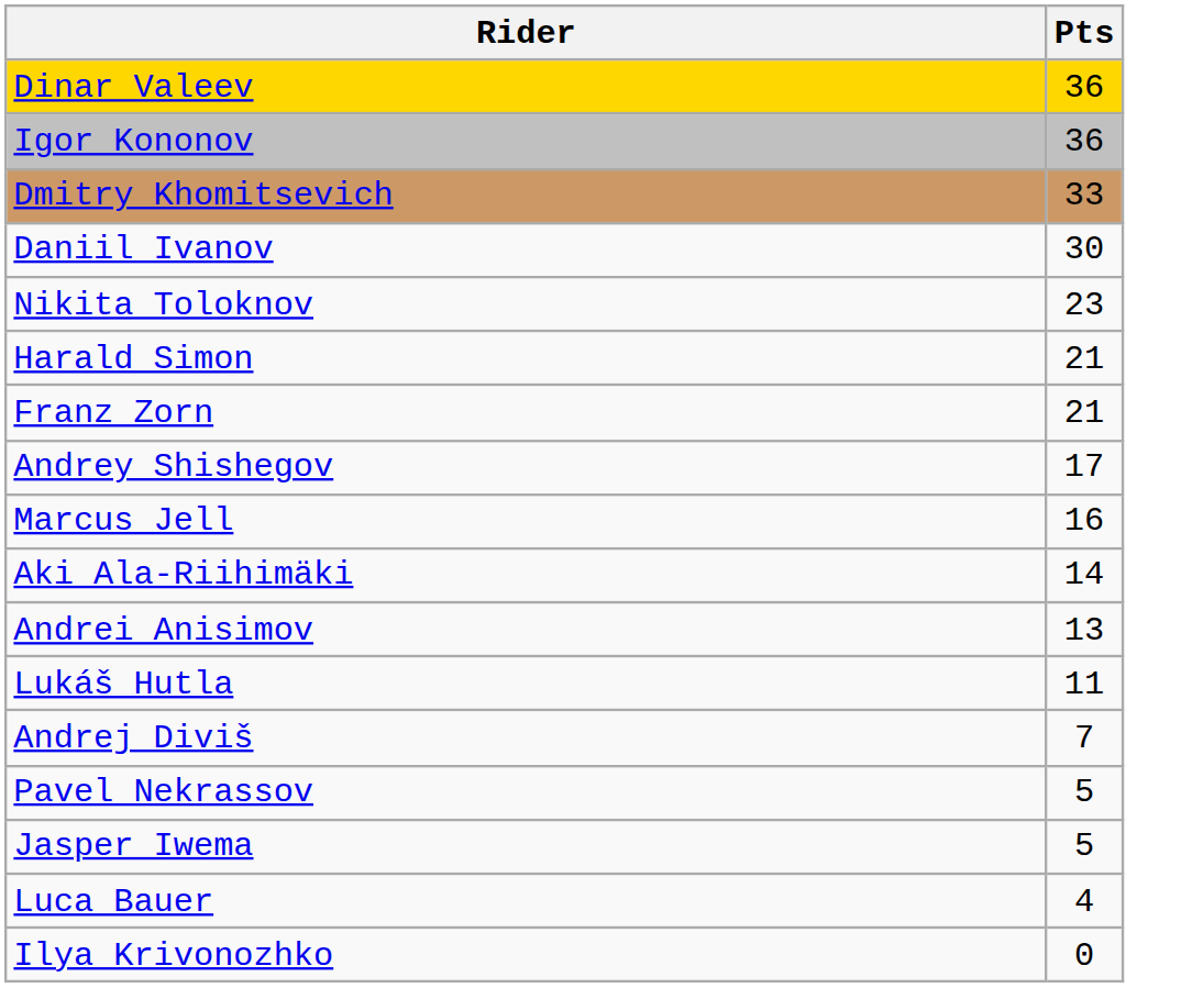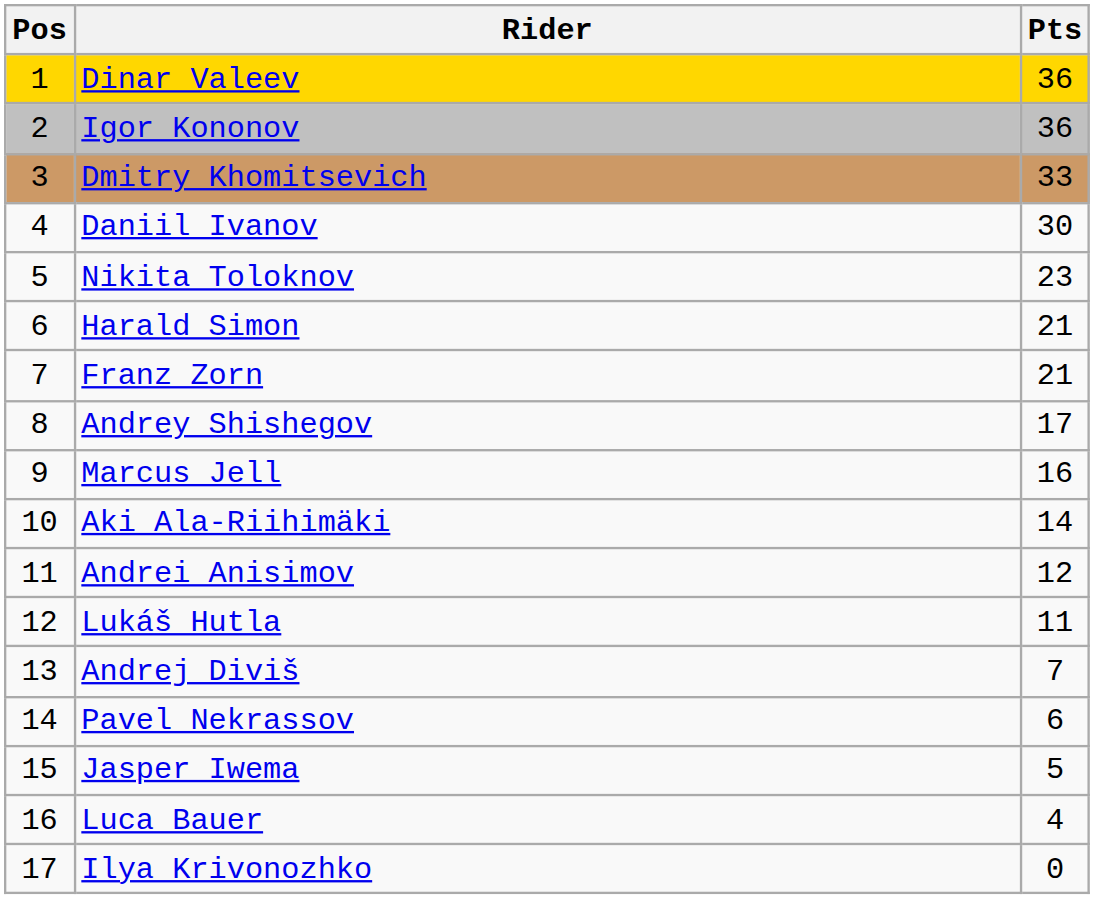+ column: Pos | 1 | 2 | 3 | 4 | 5 | 6 | 7 | 8 | 9 | 10 | 11 | 12 | 13 | 14 | 15 | 16 | 17
Andrei Anisimov | Pts: 13 -> 12
Pavel Nekrassov | Pts: 5 -> 6
